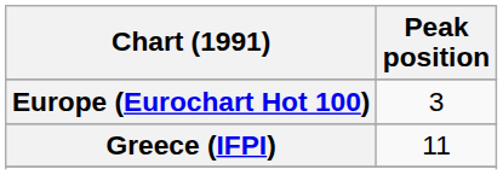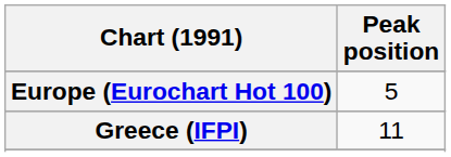Europe (Eurochart Hot 100) | Peak position: 3 -> 5
